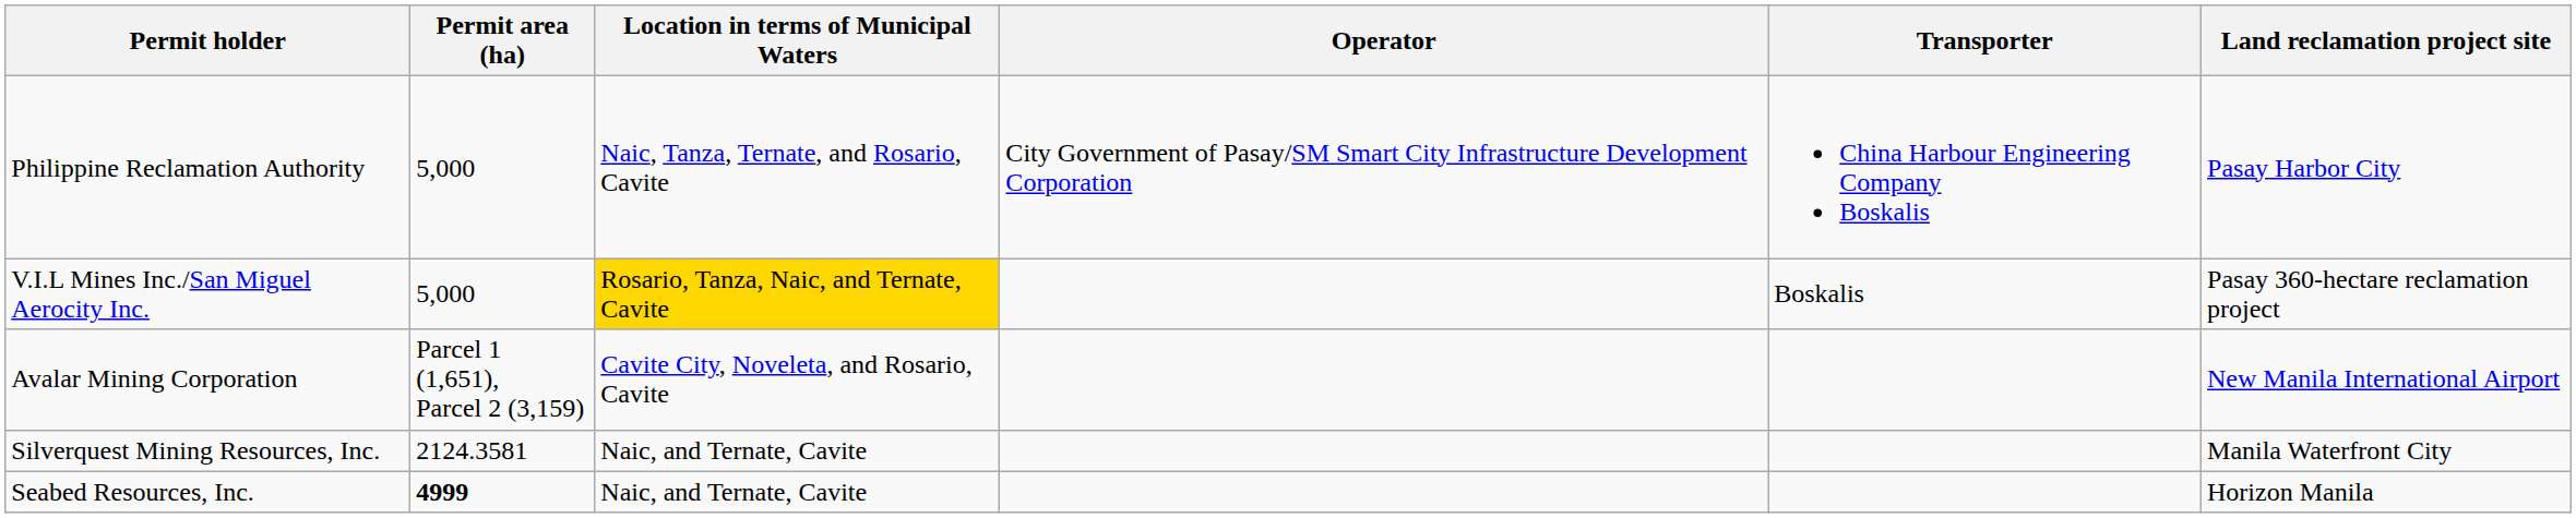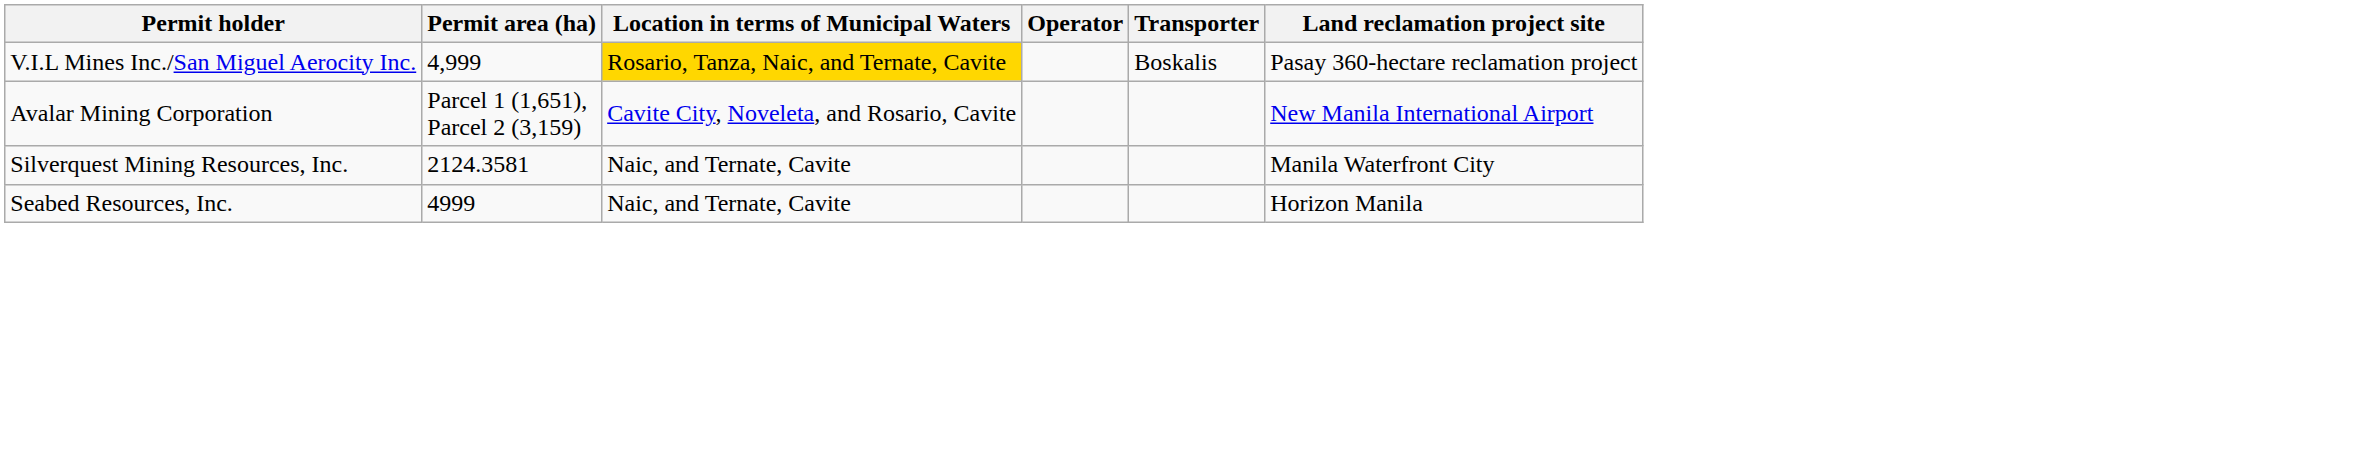- row: Philippine Reclamation Authority | 5,000 | Naic, Tanza, Ternate, and Rosario, Cavite | City Government of Pasay/SM Smart City Infrastructure Development Corporation | China Harbour Engineering Company Boskalis | Pasay Harbor City
V.I.L Mines Inc./San Miguel Aerocity Inc. | Permit area (ha): 5,000 -> 4,999
Seabed Resources, Inc. | Permit area (ha): bold -> normal
